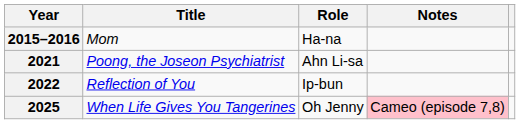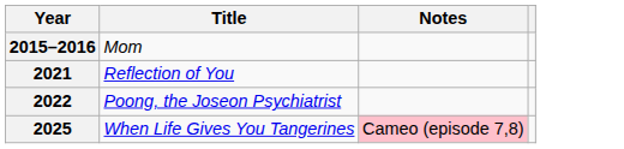- column: Role | Ha-na | Ahn Li-sa | Ip-bun | Oh Jenny
2021 | Title: Poong, the Joseon Psychiatrist -> Reflection of You
2022 | Title: Reflection of You -> Poong, the Joseon Psychiatrist
